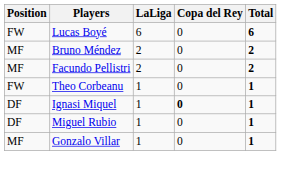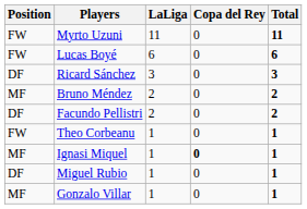+ row: FW | Myrto Uzuni | 11 | 0 | 11
+ row: DF | Ricard Sánchez | 3 | 0 | 3
Facundo Pellistri | Position: MF -> DF
Ignasi Miquel | Position: DF -> MF
